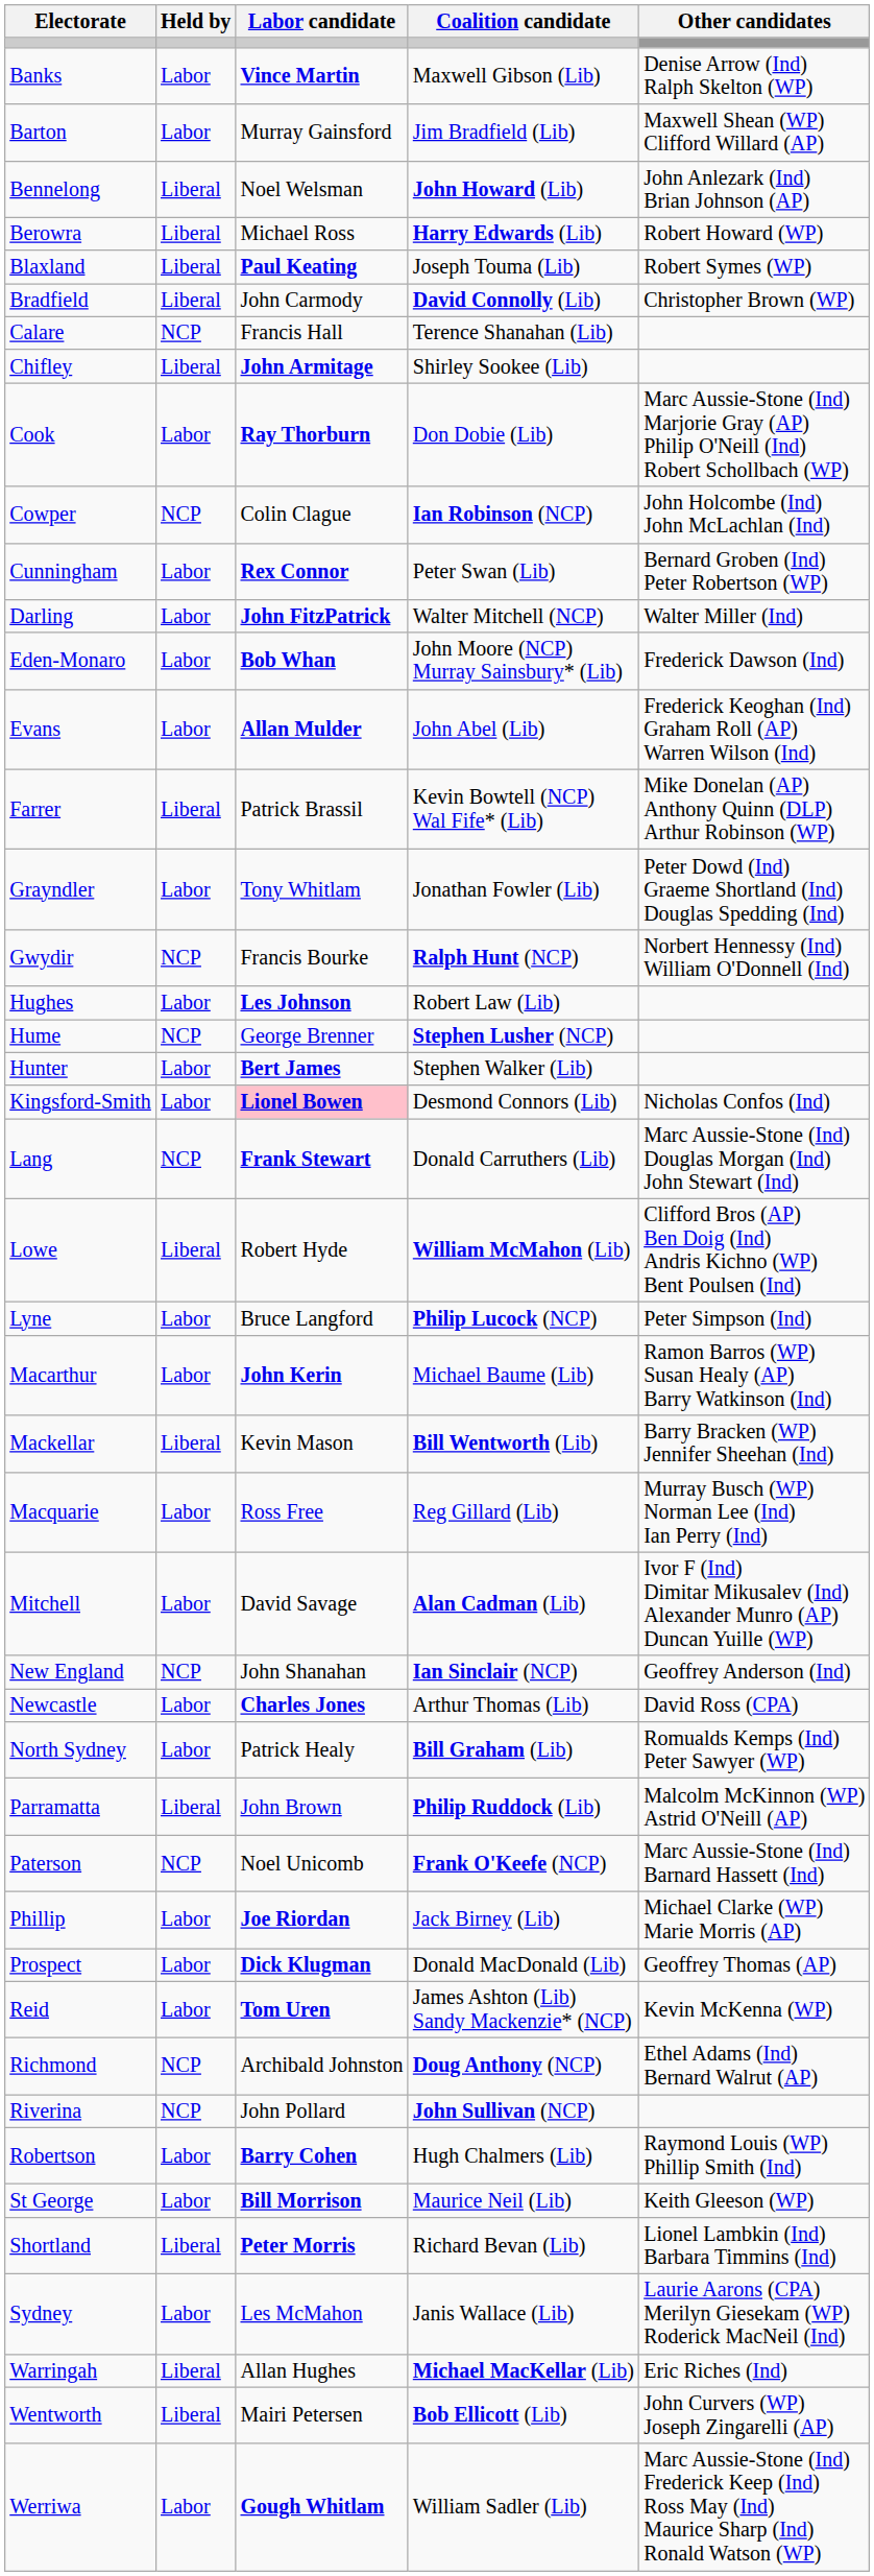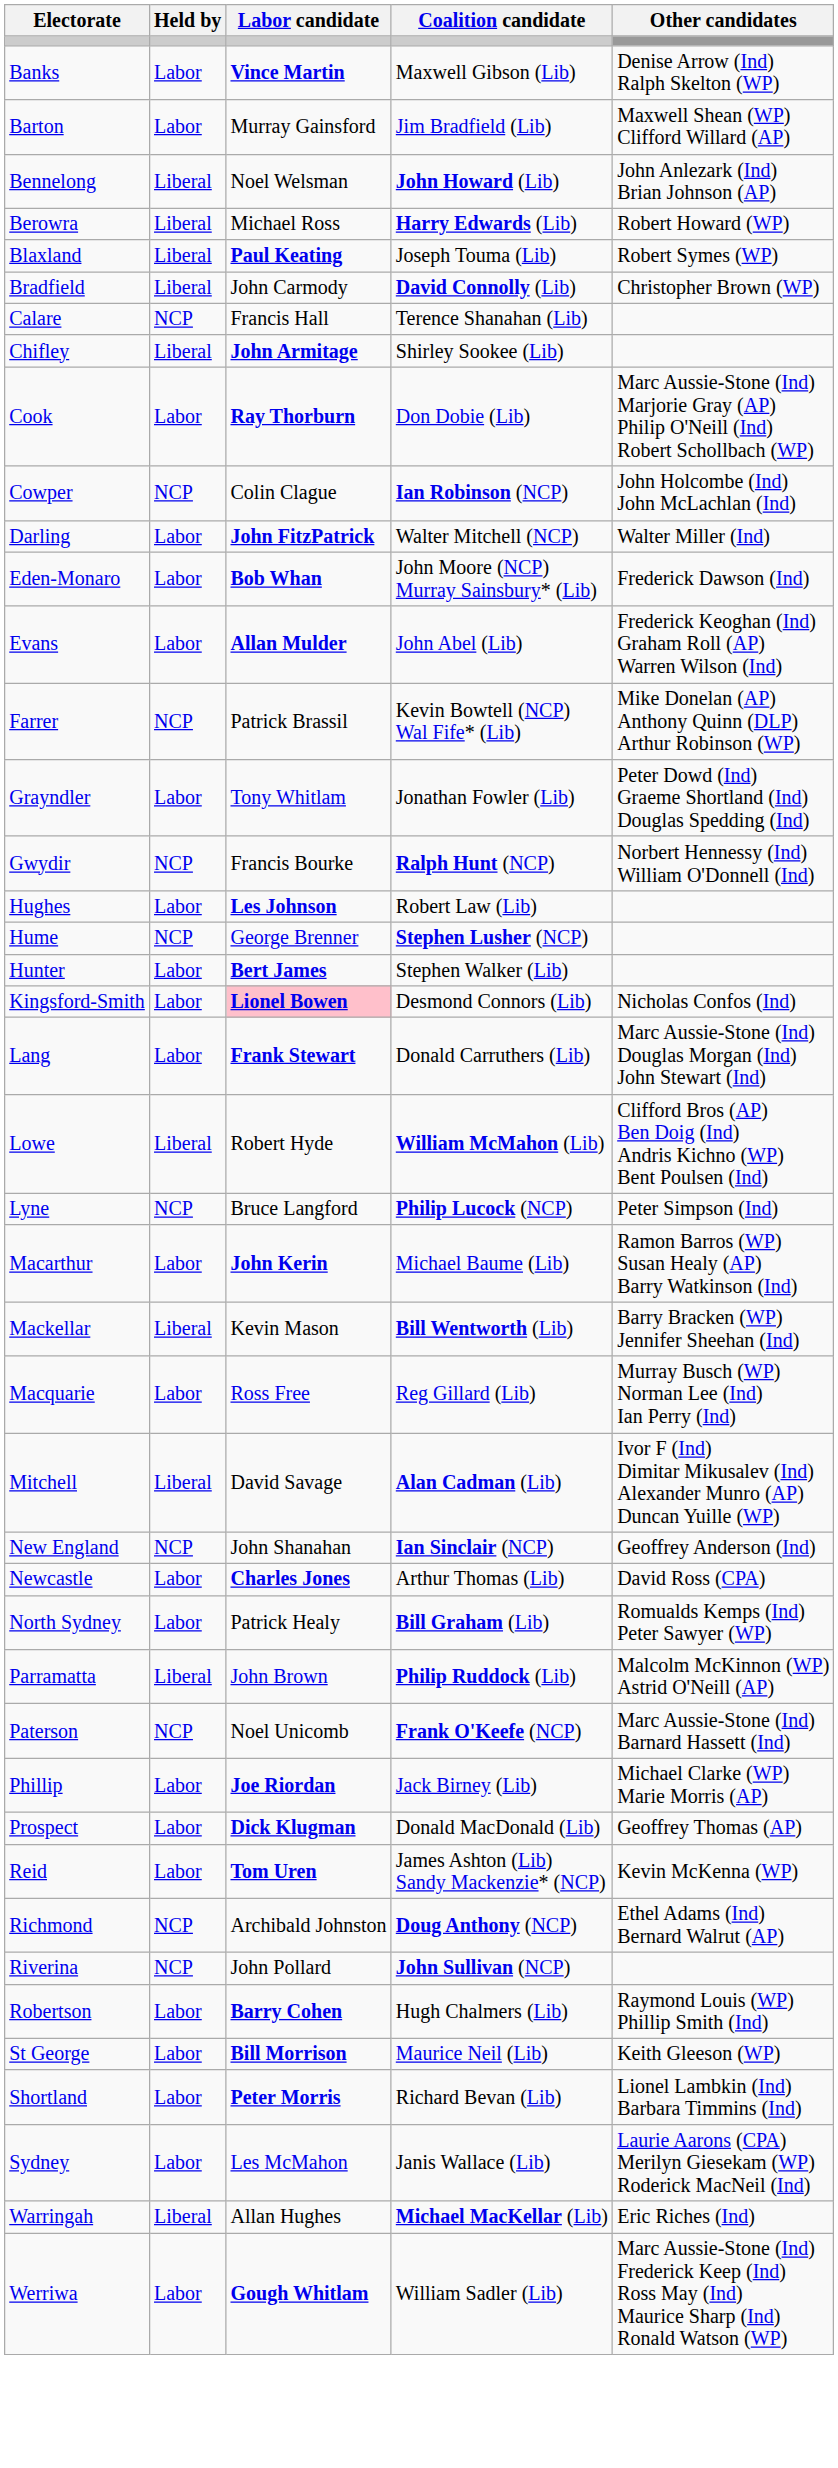- row: Cunningham | Labor | Rex Connor | Peter Swan (Lib) | Bernard Groben (Ind) Peter Robertson (WP)
Farrer | Held by: Liberal -> NCP
Lang | Held by: NCP -> Labor
Lyne | Held by: Labor -> NCP
Mitchell | Held by: Labor -> Liberal
Shortland | Held by: Liberal -> Labor
- row: Wentworth | Liberal | Mairi Petersen | Bob Ellicott (Lib) | John Curvers (WP) Joseph Zingarelli (AP)
